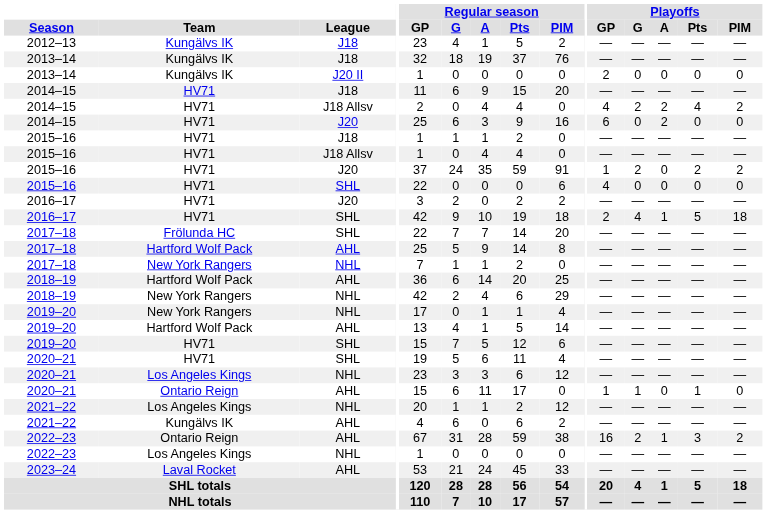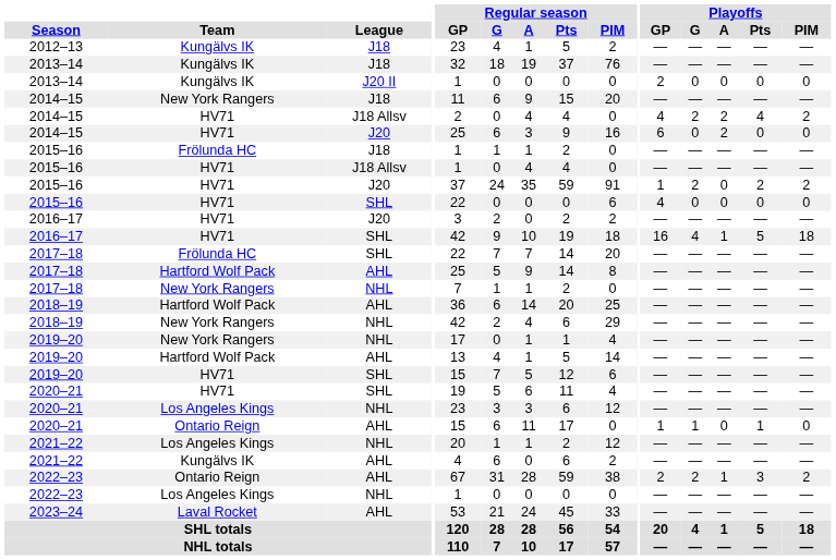2014–15 / J18 | Team: HV71 -> New York Rangers
2015–16 / J18 | Team: HV71 -> Frölunda HC
2016–17 / SHL | Playoffs / GP: 2 -> 16
2022–23 / AHL | Playoffs / GP: 16 -> 2
